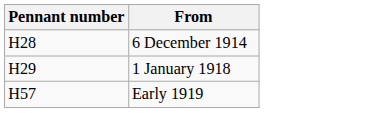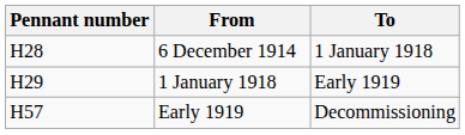+ column: To | 1 January 1918 | Early 1919 | Decommissioning
